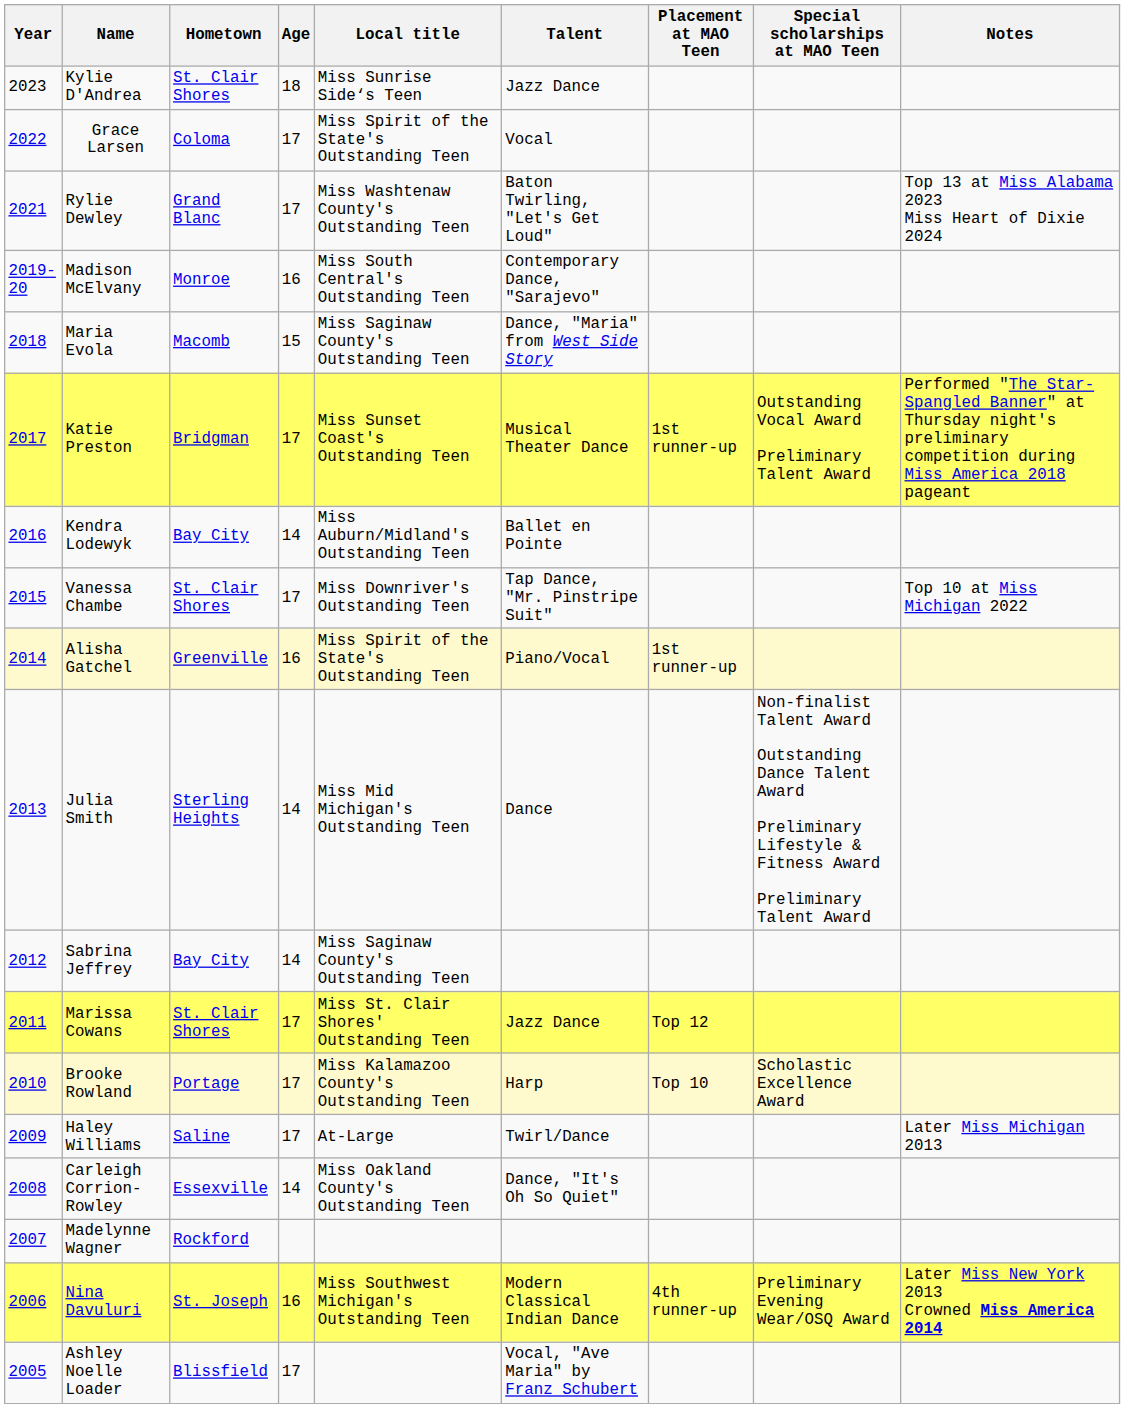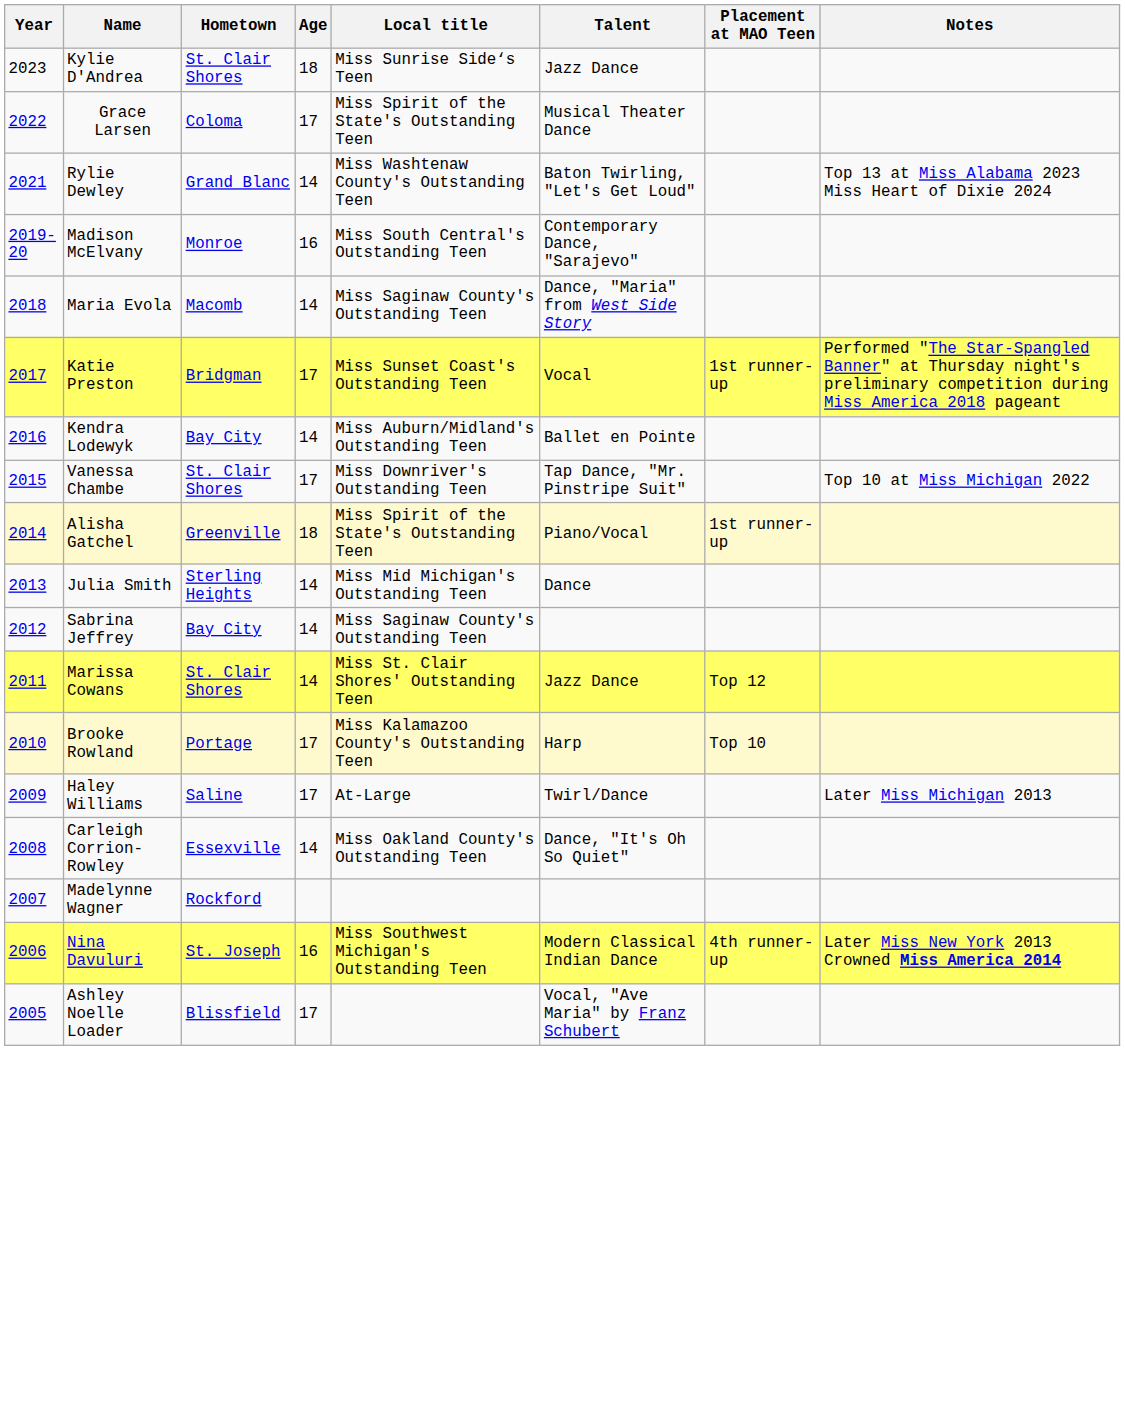- column: Special scholarships at MAO Teen | Outstanding Vocal Award Preliminary Talent Award | Non-finalist Talent Award Outstanding Dance Talent Award Preliminary Lifestyle & Fitness Award Preliminary Talent Award | Scholastic Excellence Award | Preliminary Evening Wear/OSQ Award
Grace Larsen | Talent: Vocal -> Musical Theater Dance
Rylie Dewley | Age: 17 -> 14
Maria Evola | Age: 15 -> 14
Katie Preston | Talent: Musical Theater Dance -> Vocal
Alisha Gatchel | Age: 16 -> 18
Marissa Cowans | Age: 17 -> 14
